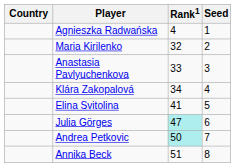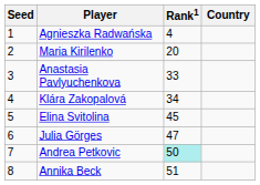columns swapped: Country <-> Seed
Maria Kirilenko | Rank1: 32 -> 20
Elina Svitolina | Rank1: 41 -> 45
Julia Görges | Rank1: paleturquoise background -> no background
